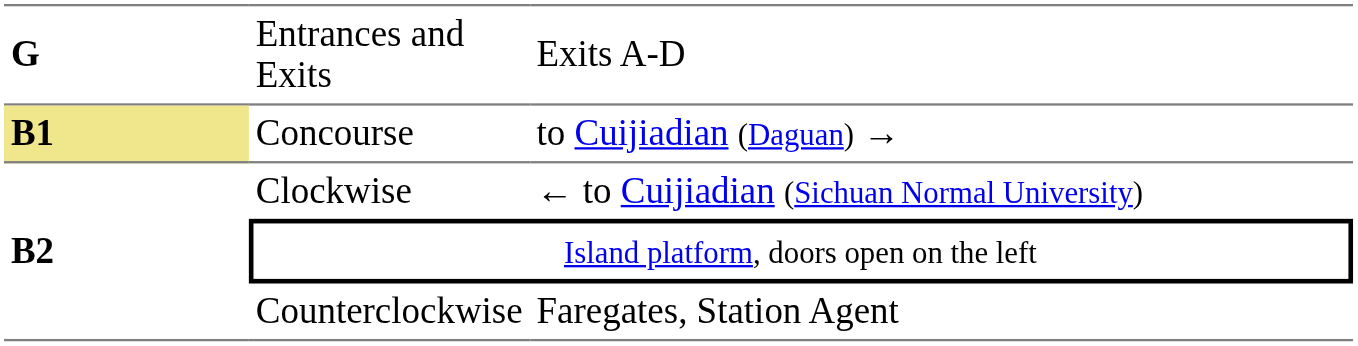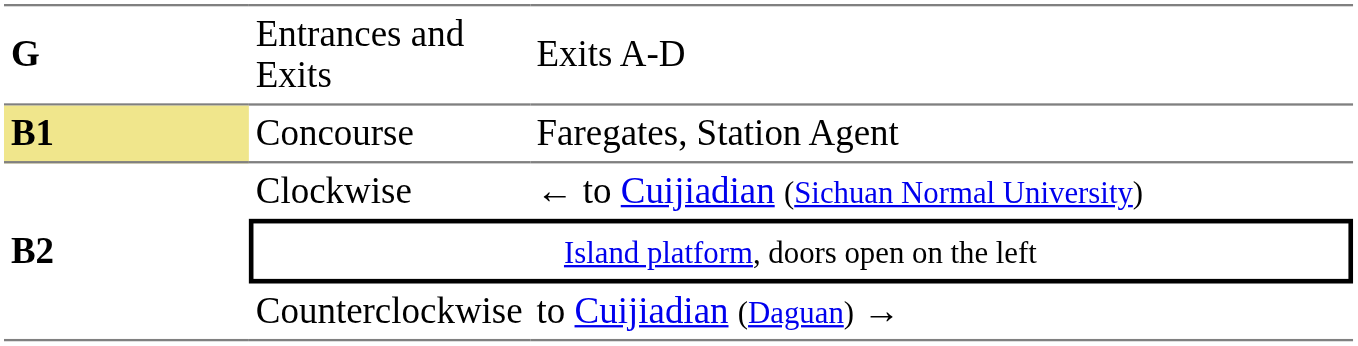Concourse | column 3: to Cuijiadian (Daguan) → -> Faregates, Station Agent
Counterclockwise | column 3: Faregates, Station Agent -> to Cuijiadian (Daguan) →
